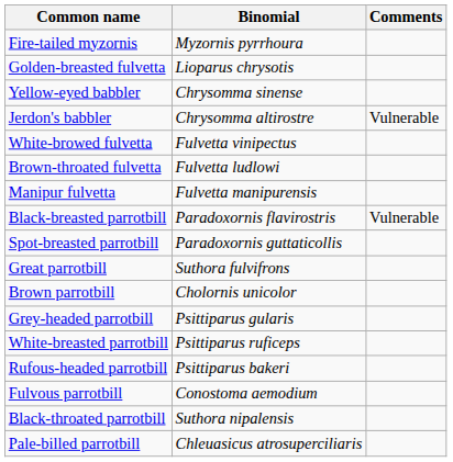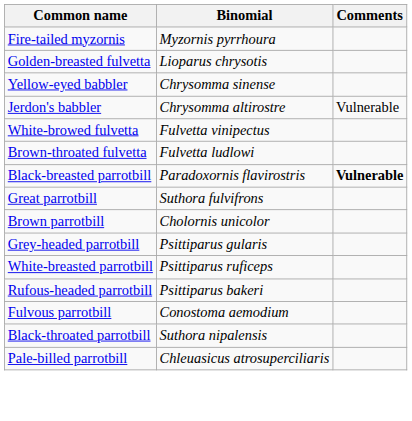- row: Manipur fulvetta | Fulvetta manipurensis
Black-breasted parrotbill | Comments: normal -> bold
- row: Spot-breasted parrotbill | Paradoxornis guttaticollis
